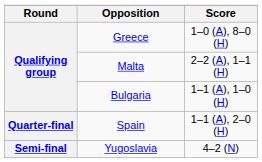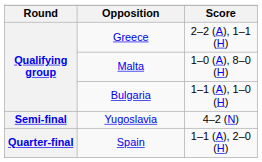Greece | Score: 1–0 (A), 8–0 (H) -> 2–2 (A), 1–1 (H)
Malta | Score: 2–2 (A), 1–1 (H) -> 1–0 (A), 8–0 (H)
rows swapped: Spain <-> Yugoslavia
